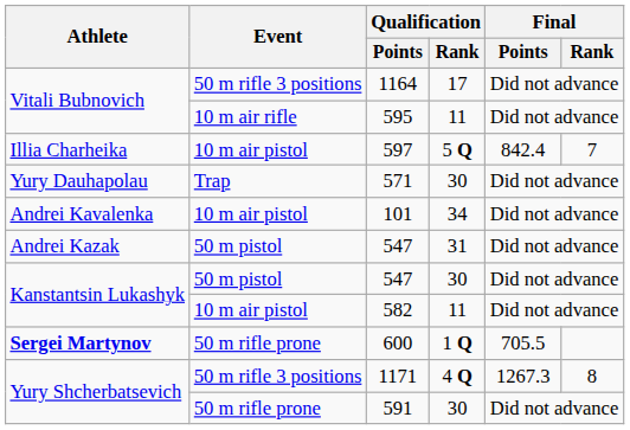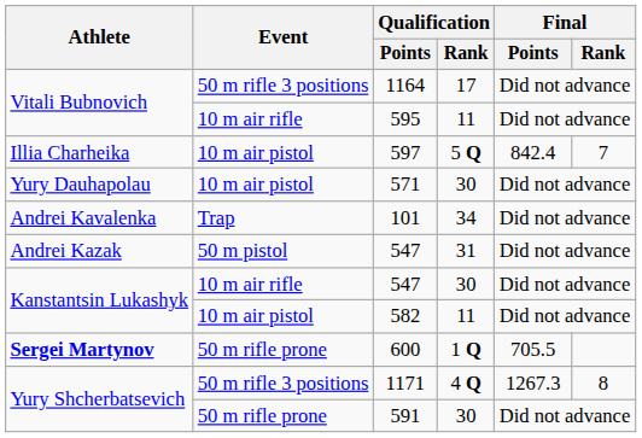571 | Event: Trap -> 10 m air pistol
101 | Event: 10 m air pistol -> Trap
Kanstantsin Lukashyk / 547 | Event: 50 m pistol -> 10 m air rifle
